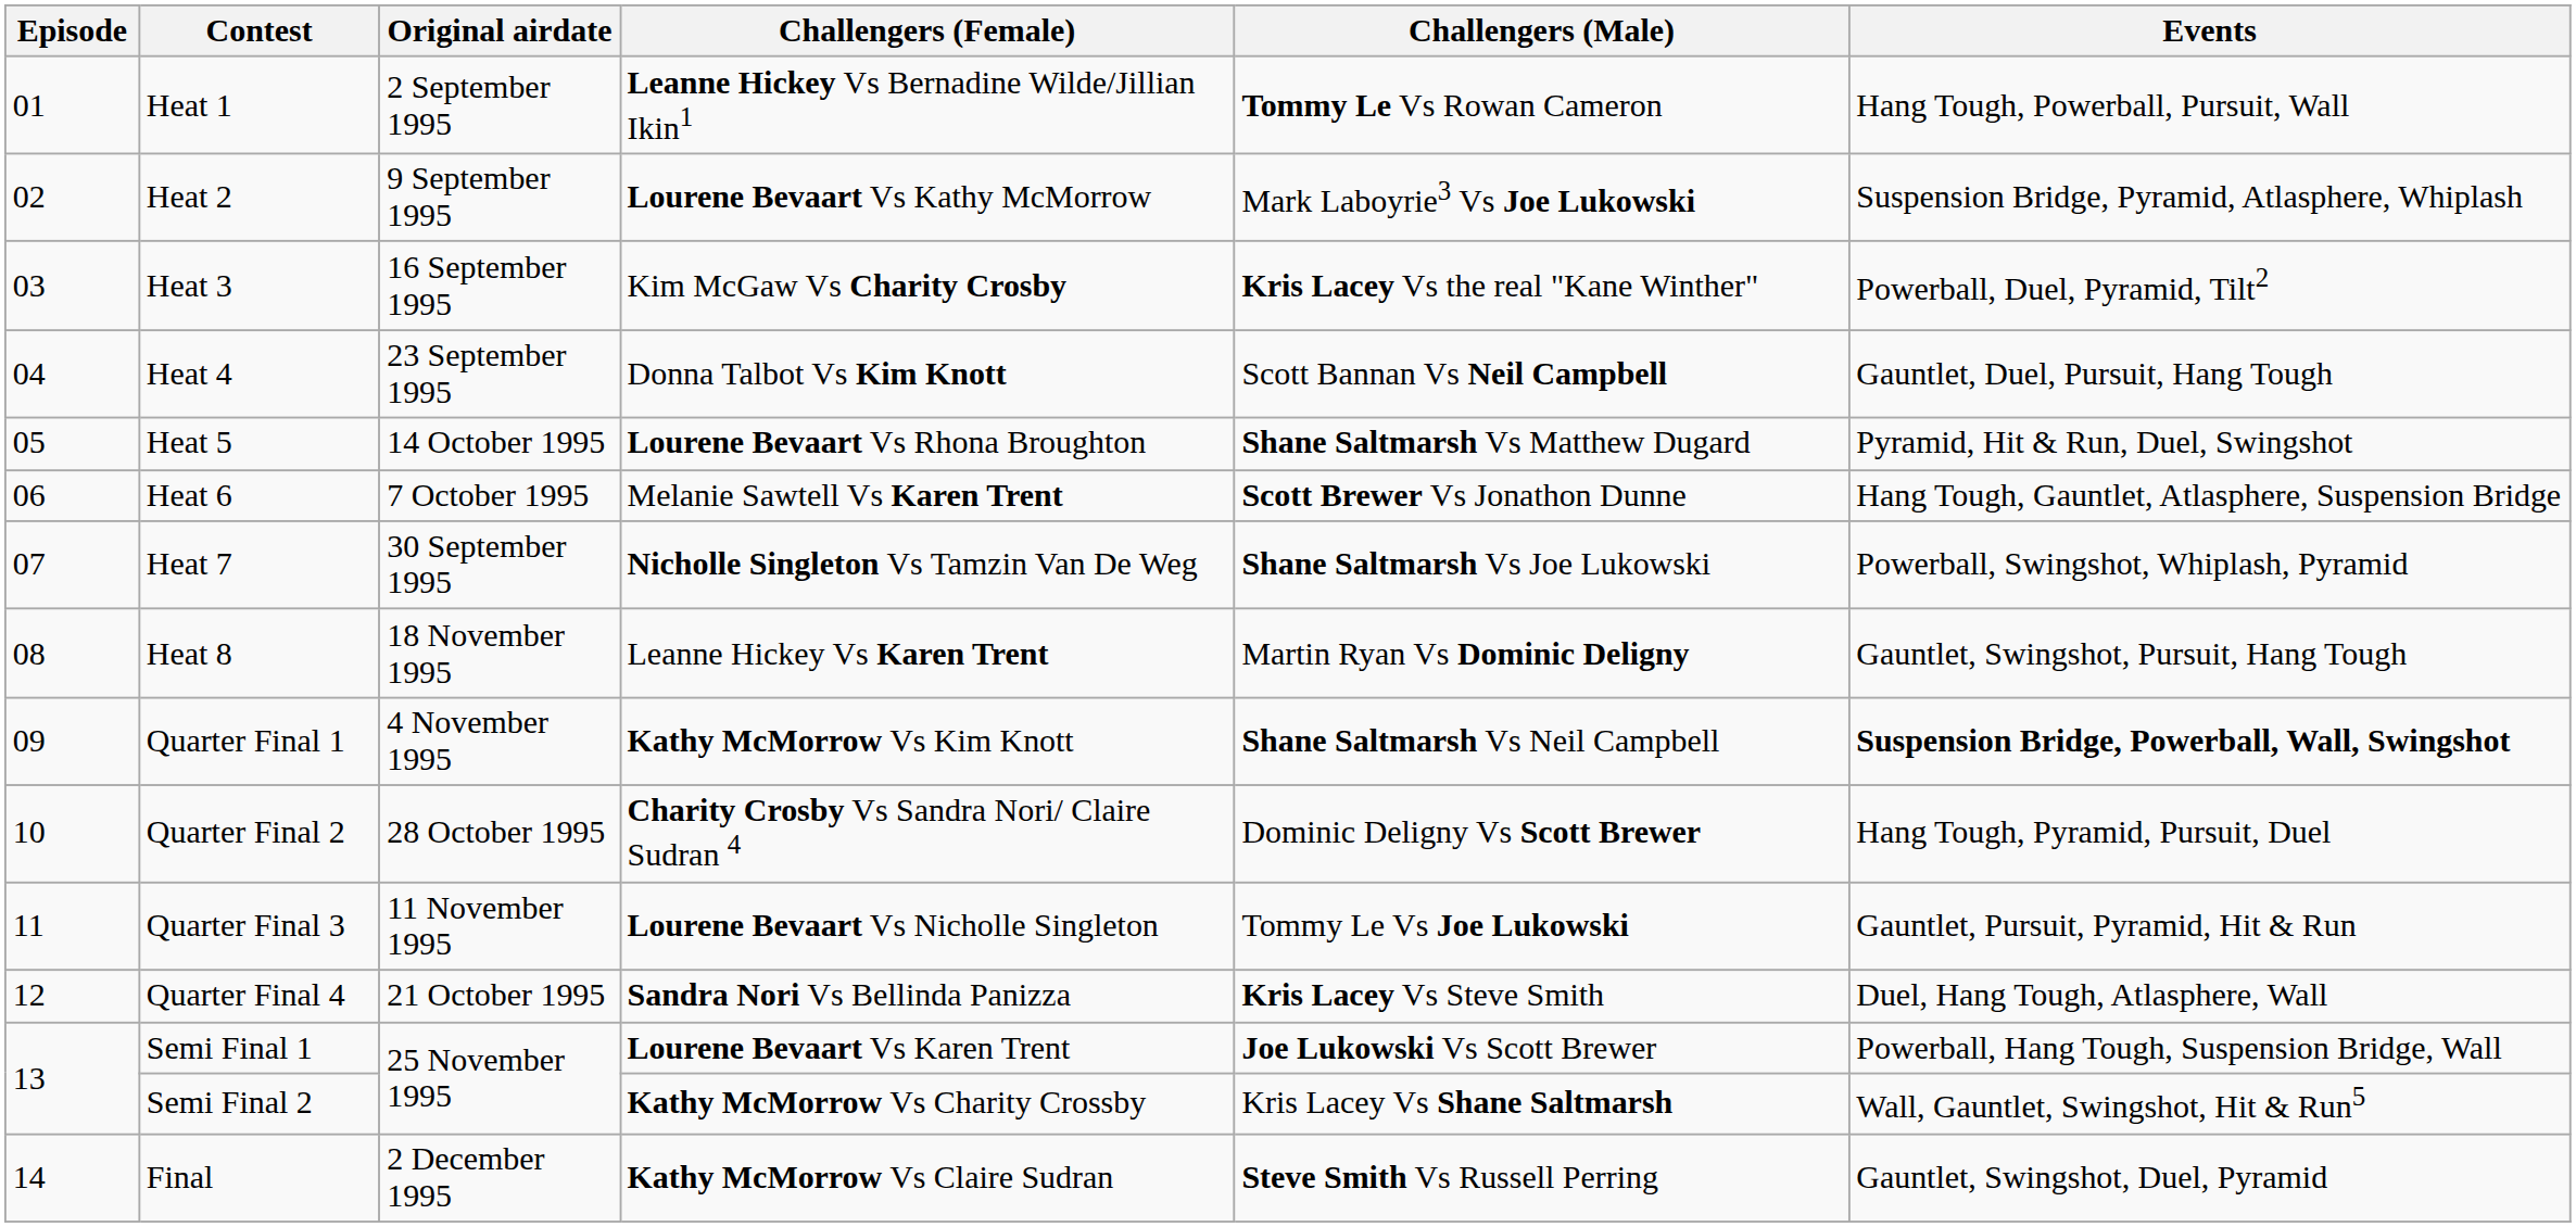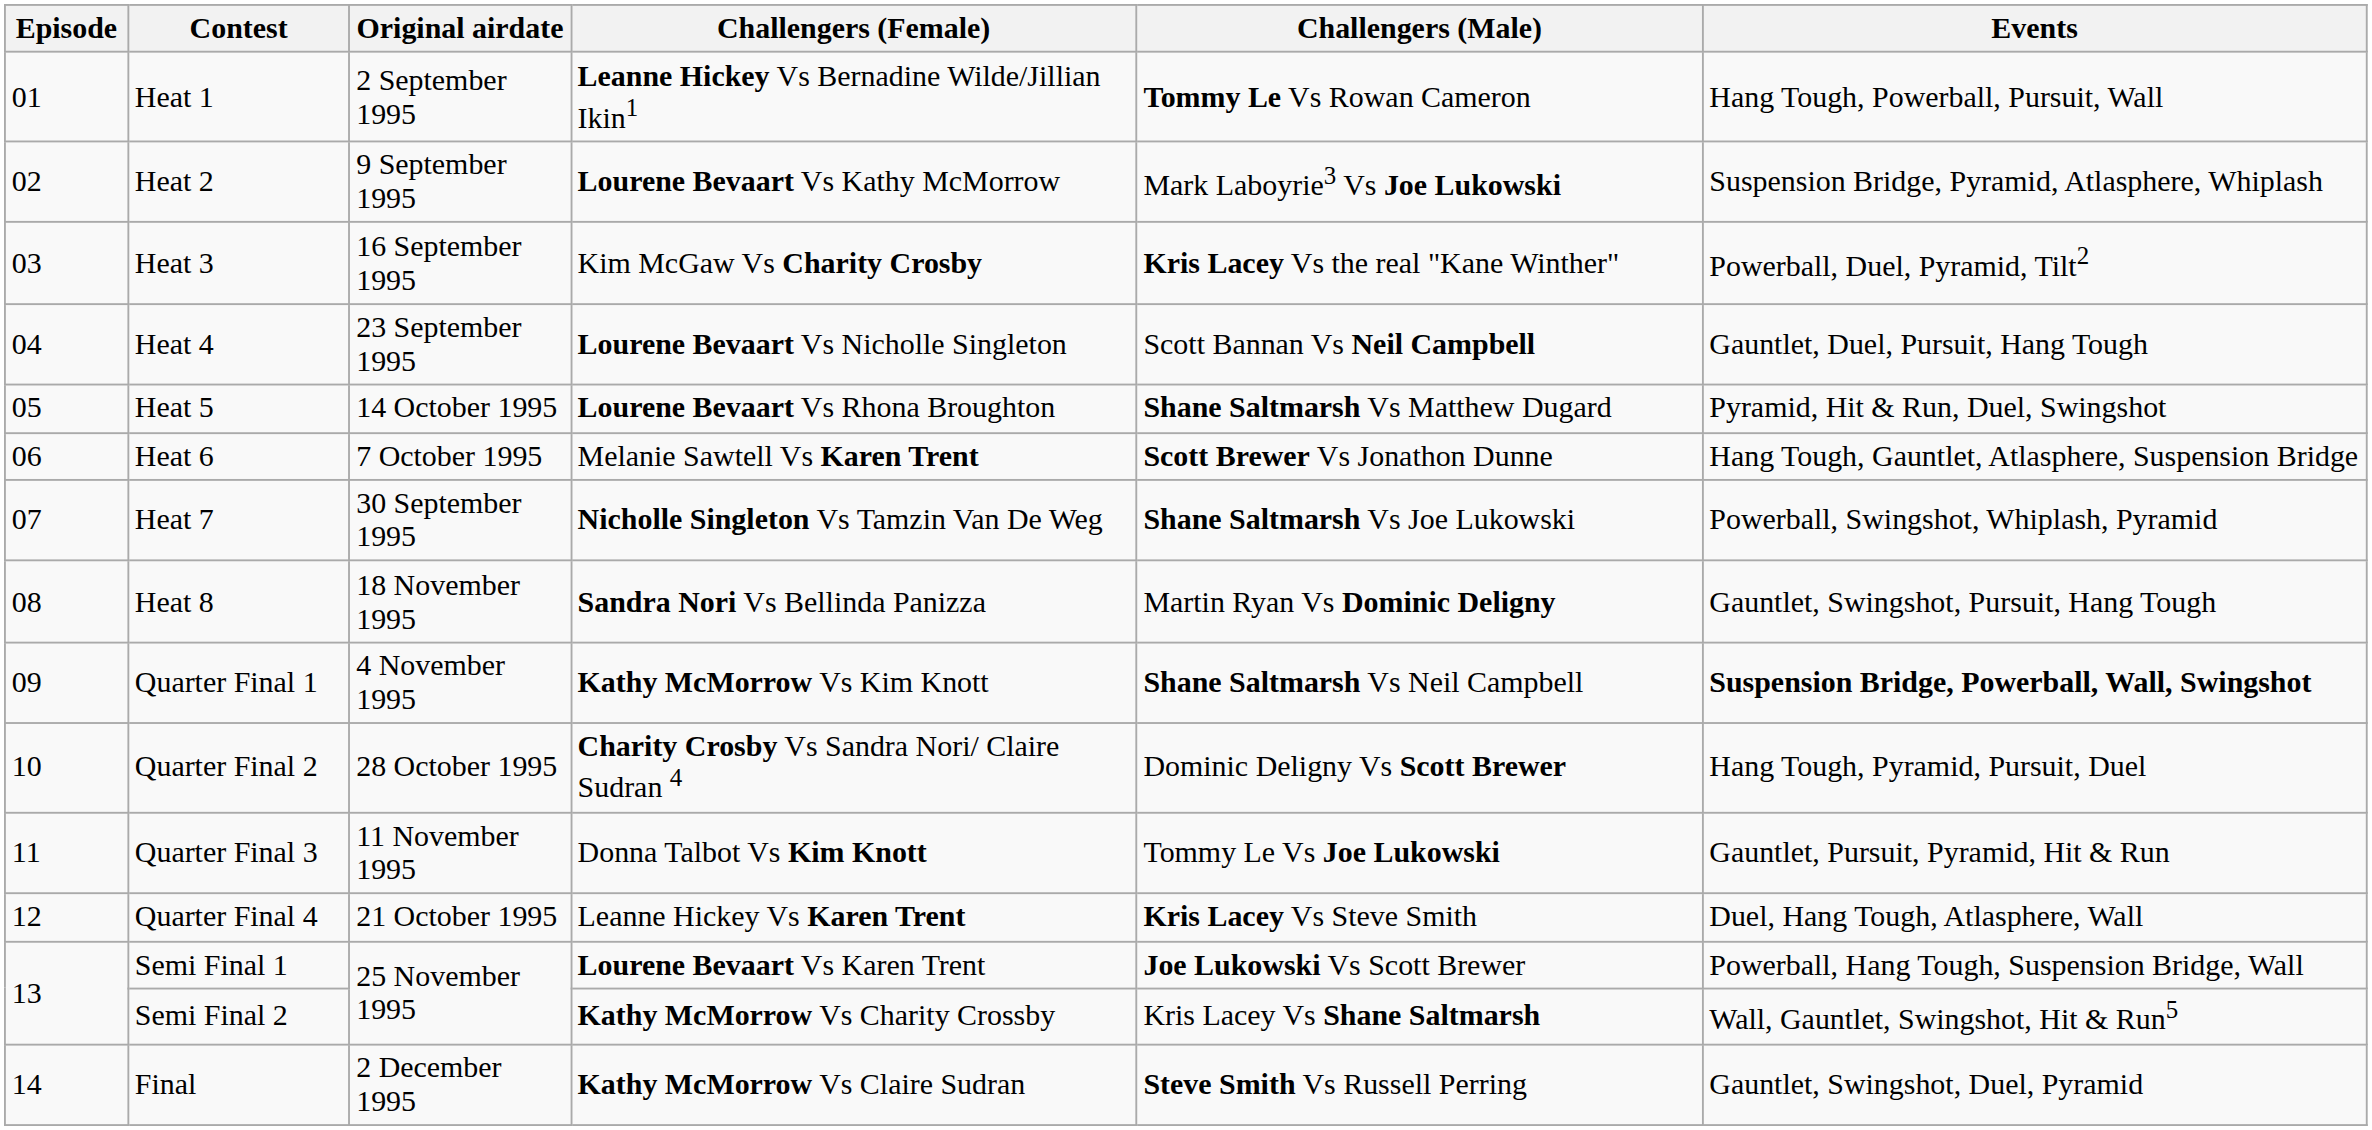Heat 4 | Challengers (Female): Donna Talbot Vs Kim Knott -> Lourene Bevaart Vs Nicholle Singleton
Heat 8 | Challengers (Female): Leanne Hickey Vs Karen Trent -> Sandra Nori Vs Bellinda Panizza
Quarter Final 3 | Challengers (Female): Lourene Bevaart Vs Nicholle Singleton -> Donna Talbot Vs Kim Knott
Quarter Final 4 | Challengers (Female): Sandra Nori Vs Bellinda Panizza -> Leanne Hickey Vs Karen Trent
